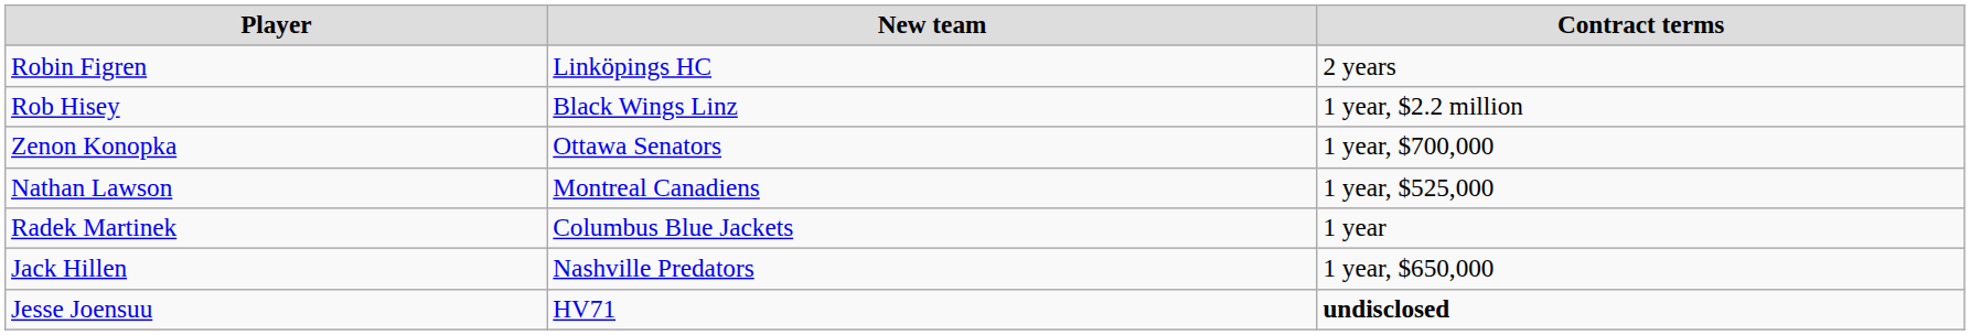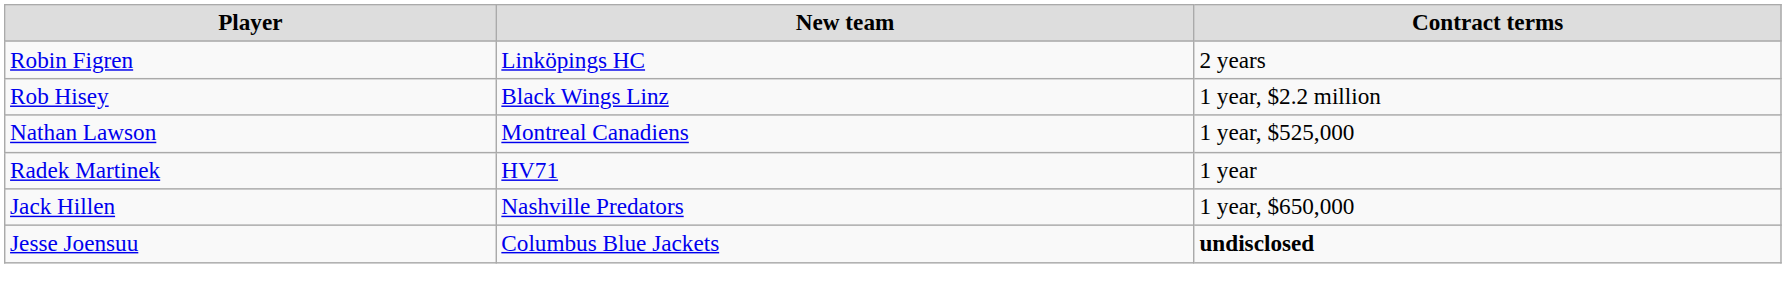- row: Zenon Konopka | Ottawa Senators | 1 year, $700,000
Radek Martinek | New team: Columbus Blue Jackets -> HV71
Jesse Joensuu | New team: HV71 -> Columbus Blue Jackets
